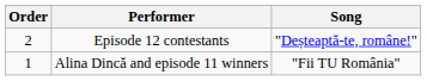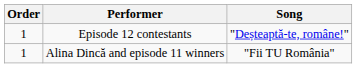Episode 12 contestants | Order: 2 -> 1
